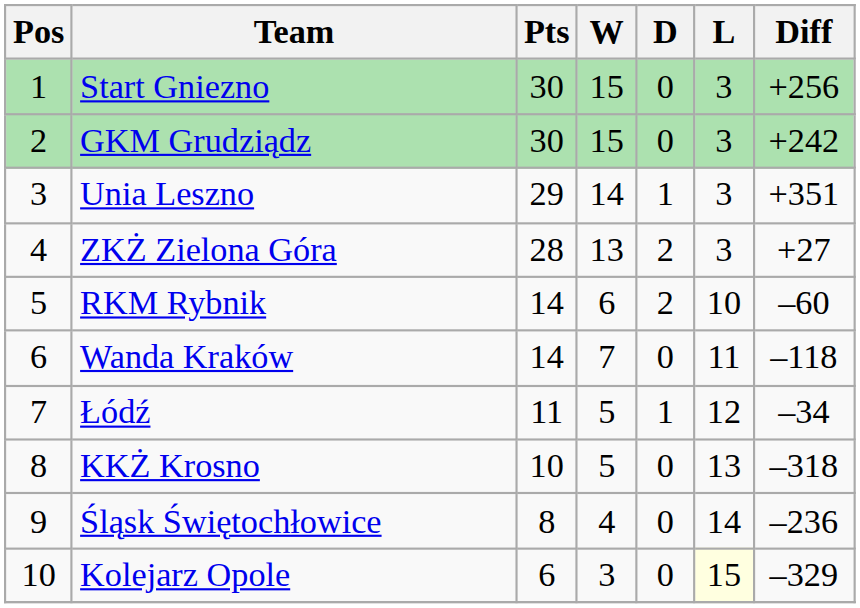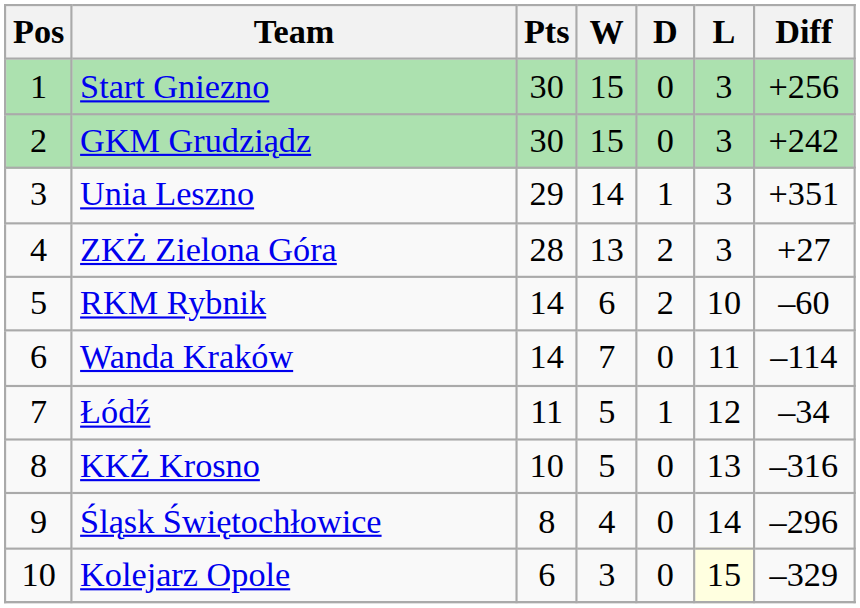Wanda Kraków | Diff: –118 -> –114
KKŻ Krosno | Diff: –318 -> –316
Śląsk Świętochłowice | Diff: –236 -> –296
